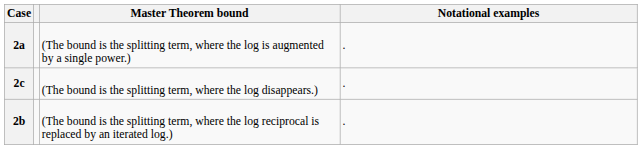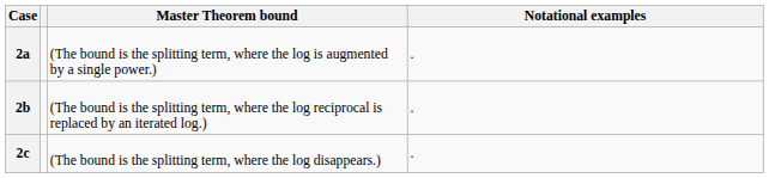rows swapped: 2b <-> 2c
